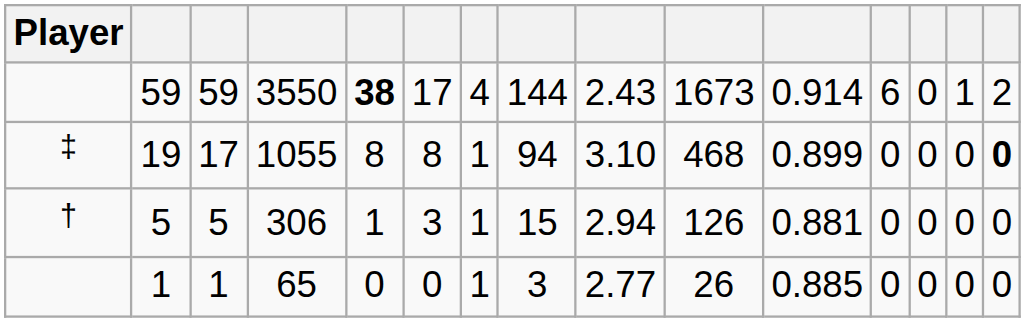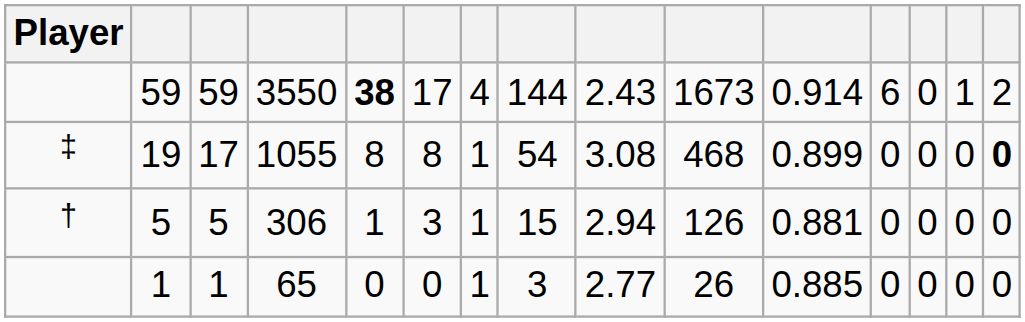19 | column 8: 94 -> 54
19 | column 9: 3.10 -> 3.08
